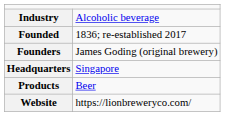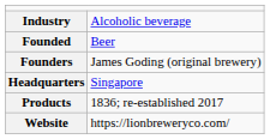Founded | column 2: 1836; re-established 2017 -> Beer
Products | column 2: Beer -> 1836; re-established 2017
